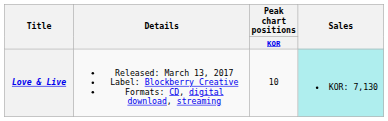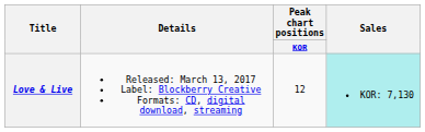Love & Live | Peak chart positions / KOR: 10 -> 12
